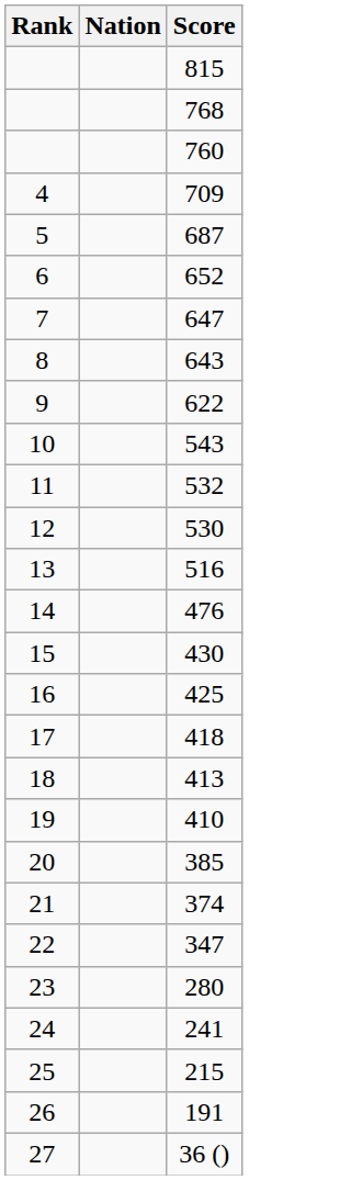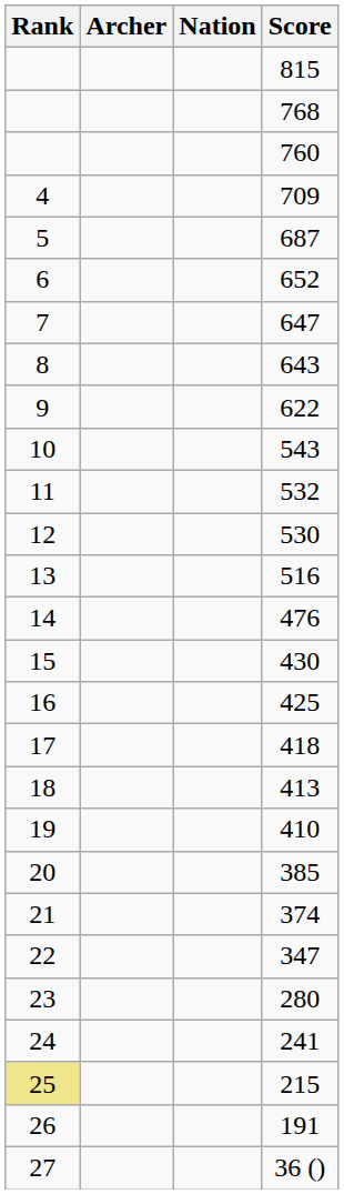+ column: Archer
215 | Rank: no background -> khaki background
